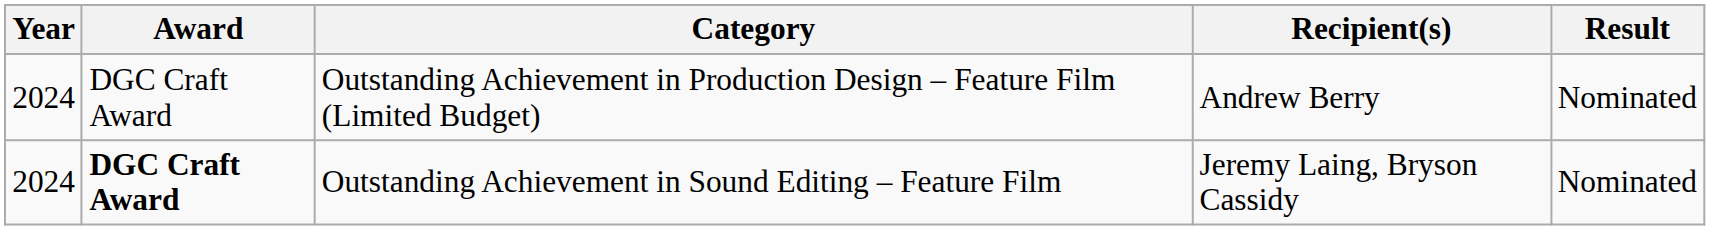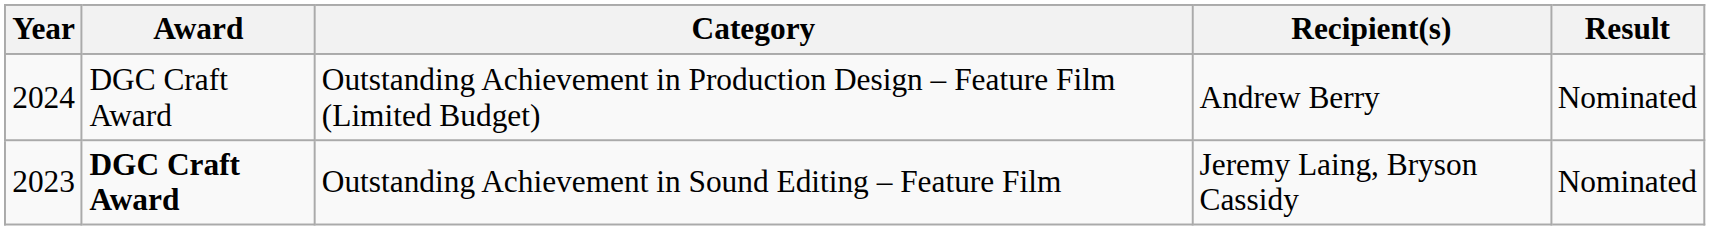Outstanding Achievement in Sound Editing – Feature Film | Year: 2024 -> 2023
